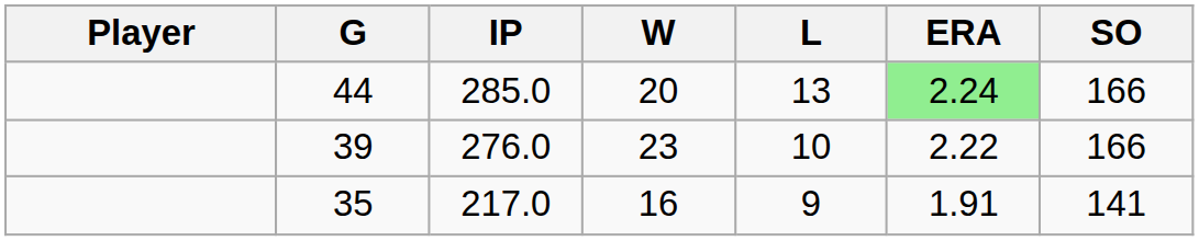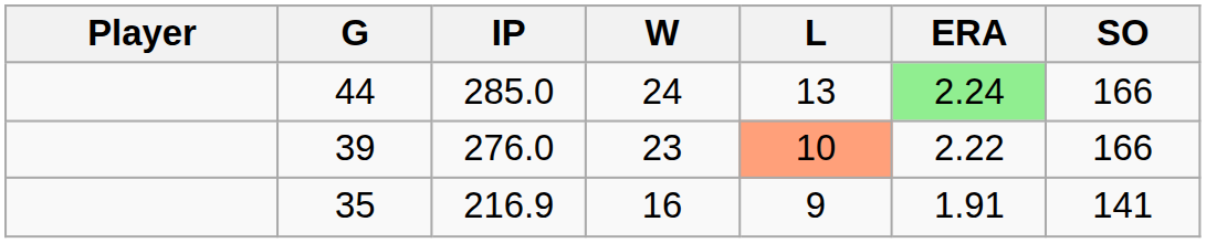44 | W: 20 -> 24
39 | L: no background -> lightsalmon background
35 | IP: 217.0 -> 216.9
